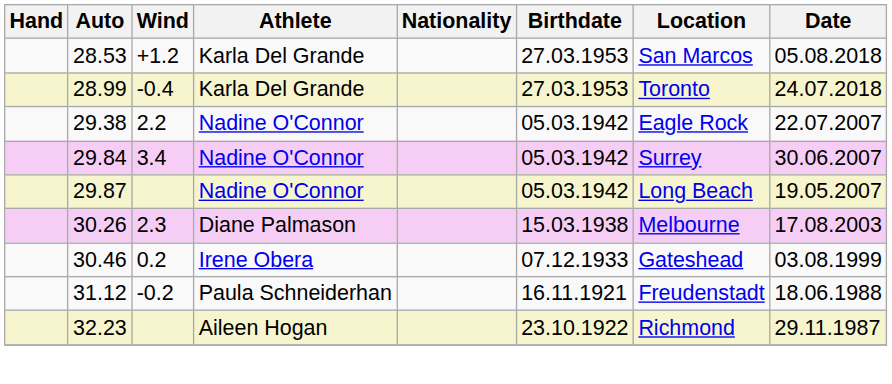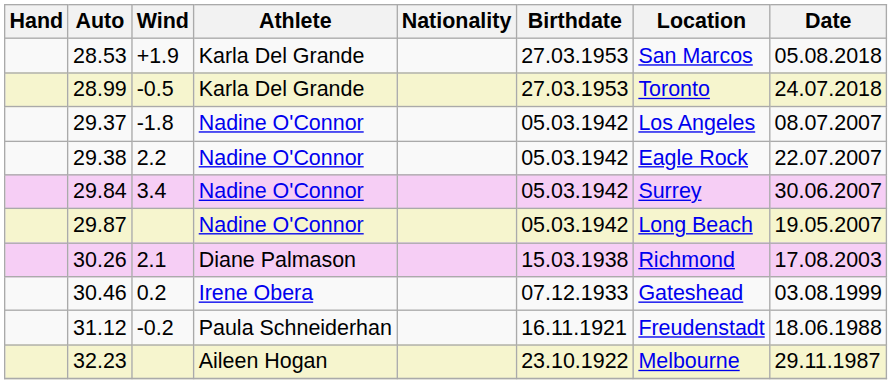28.53 | Wind: +1.2 -> +1.9
28.99 | Wind: -0.4 -> -0.5
+ row: 29.37 | -1.8 | Nadine O'Connor | 05.03.1942 | Los Angeles | 08.07.2007
30.26 | Wind: 2.3 -> 2.1
30.26 | Location: Melbourne -> Richmond
32.23 | Location: Richmond -> Melbourne
